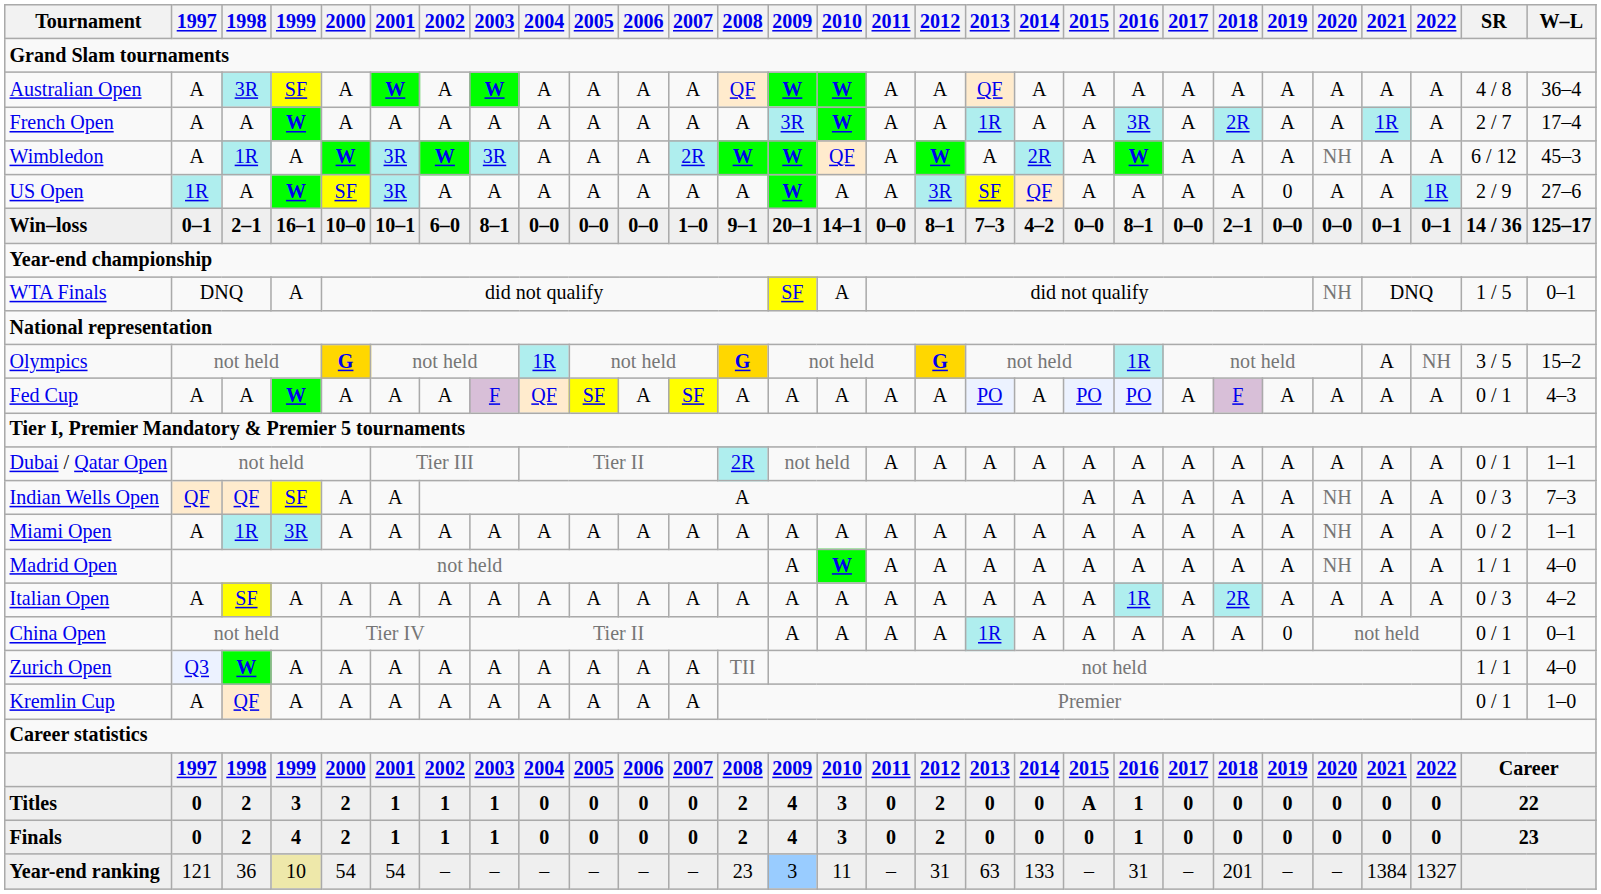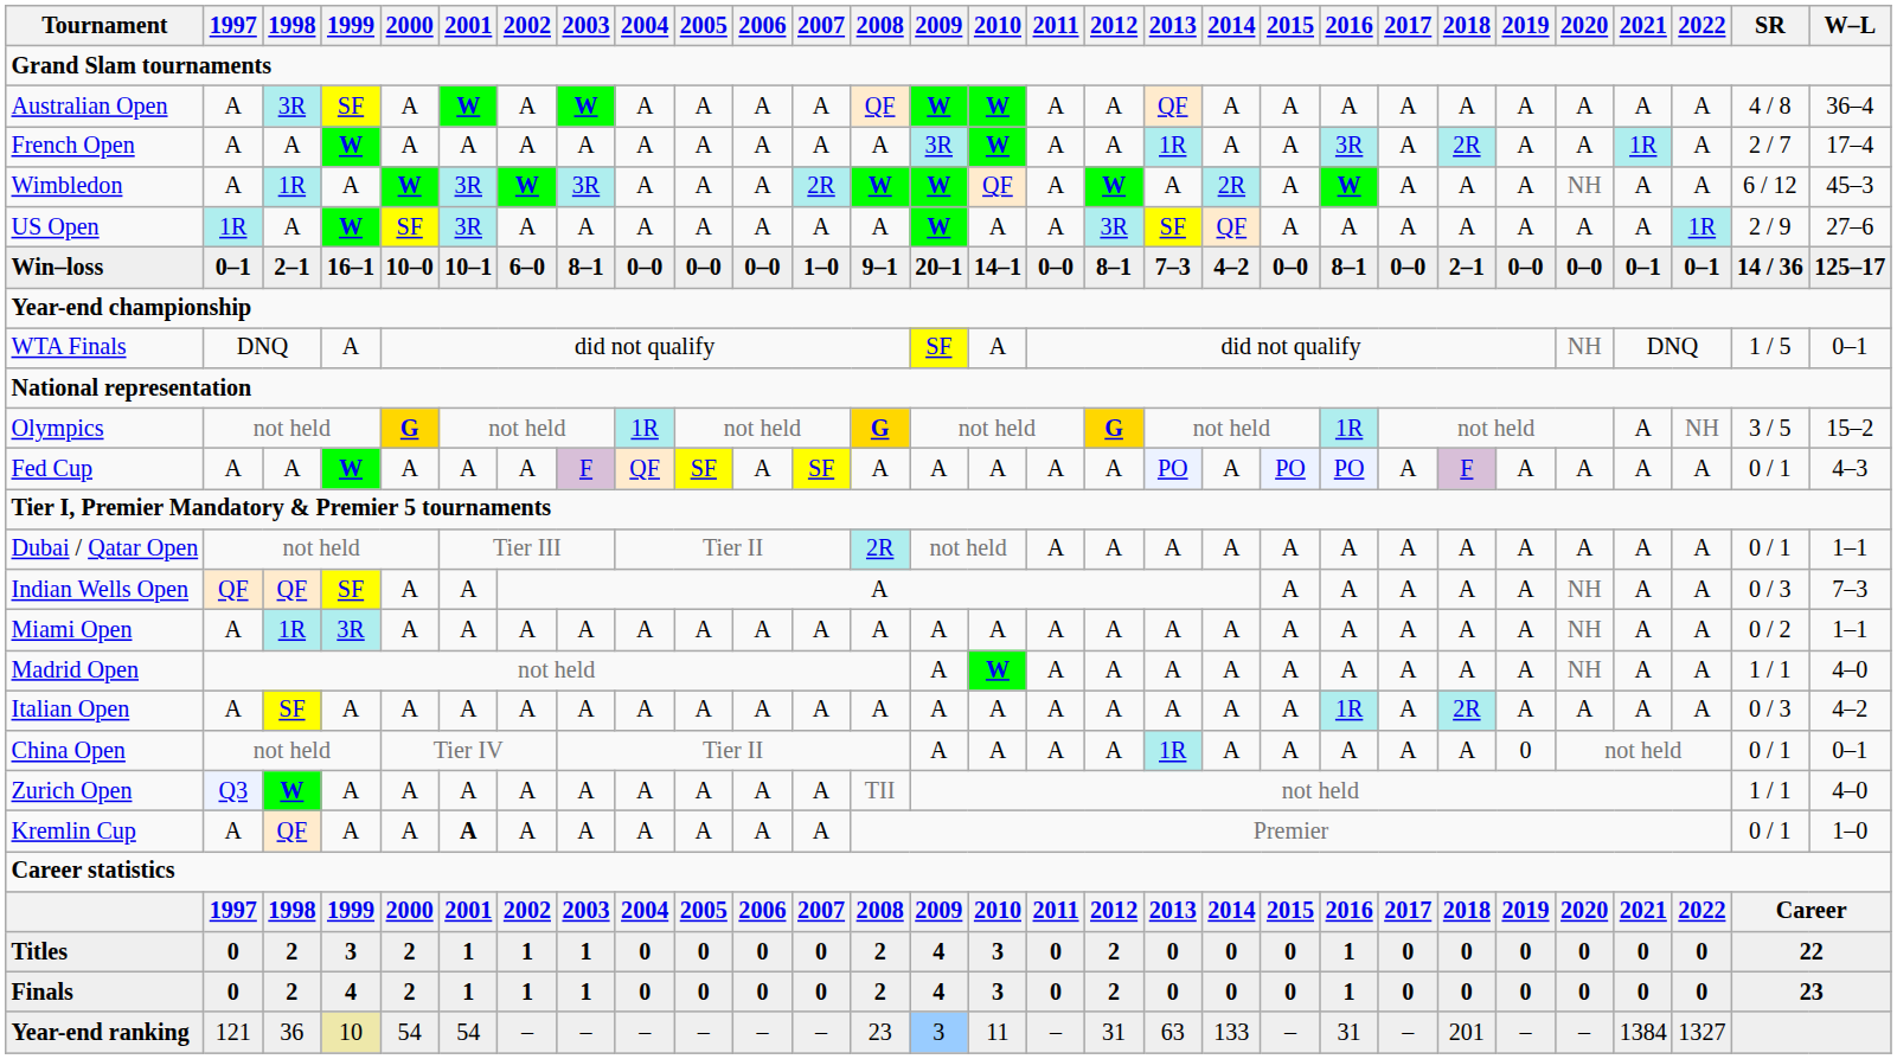US Open | 2019: 0 -> A
Kremlin Cup | 2001: normal -> bold
Titles | 2015: A -> 0
